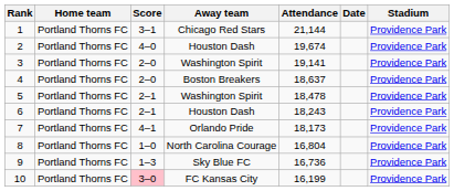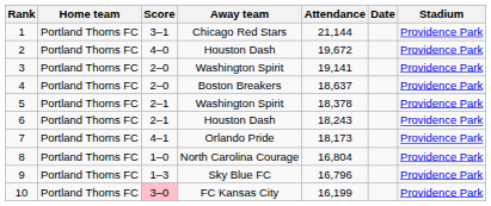2 | Attendance: 19,674 -> 19,672
5 | Attendance: 18,478 -> 18,378
9 | Attendance: 16,736 -> 16,796
